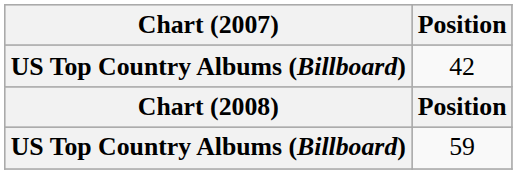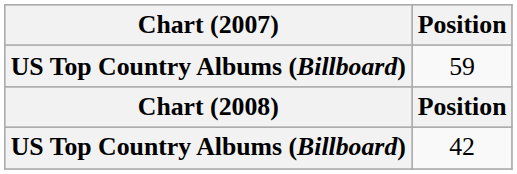rows swapped: 59 <-> 42
